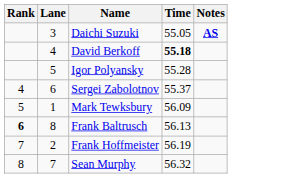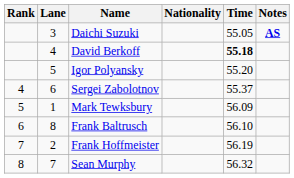+ column: Nationality
Igor Polyansky | Time: 55.28 -> 55.20
Frank Baltrusch | Rank: bold -> normal
Frank Baltrusch | Time: 56.13 -> 56.10
